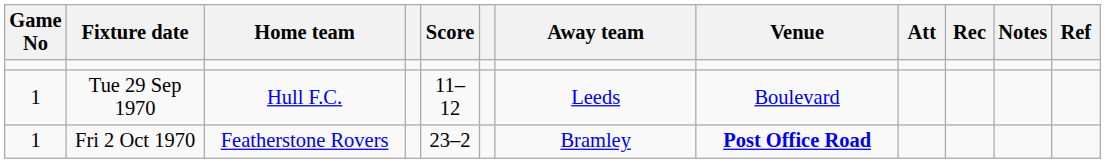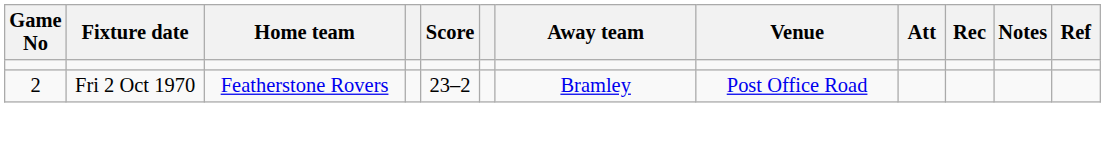- row: 1 | Tue 29 Sep 1970 | Hull F.C. | 11–12 | Leeds | Boulevard
Fri 2 Oct 1970 | Game No: 1 -> 2
Fri 2 Oct 1970 | Venue: bold -> normal
